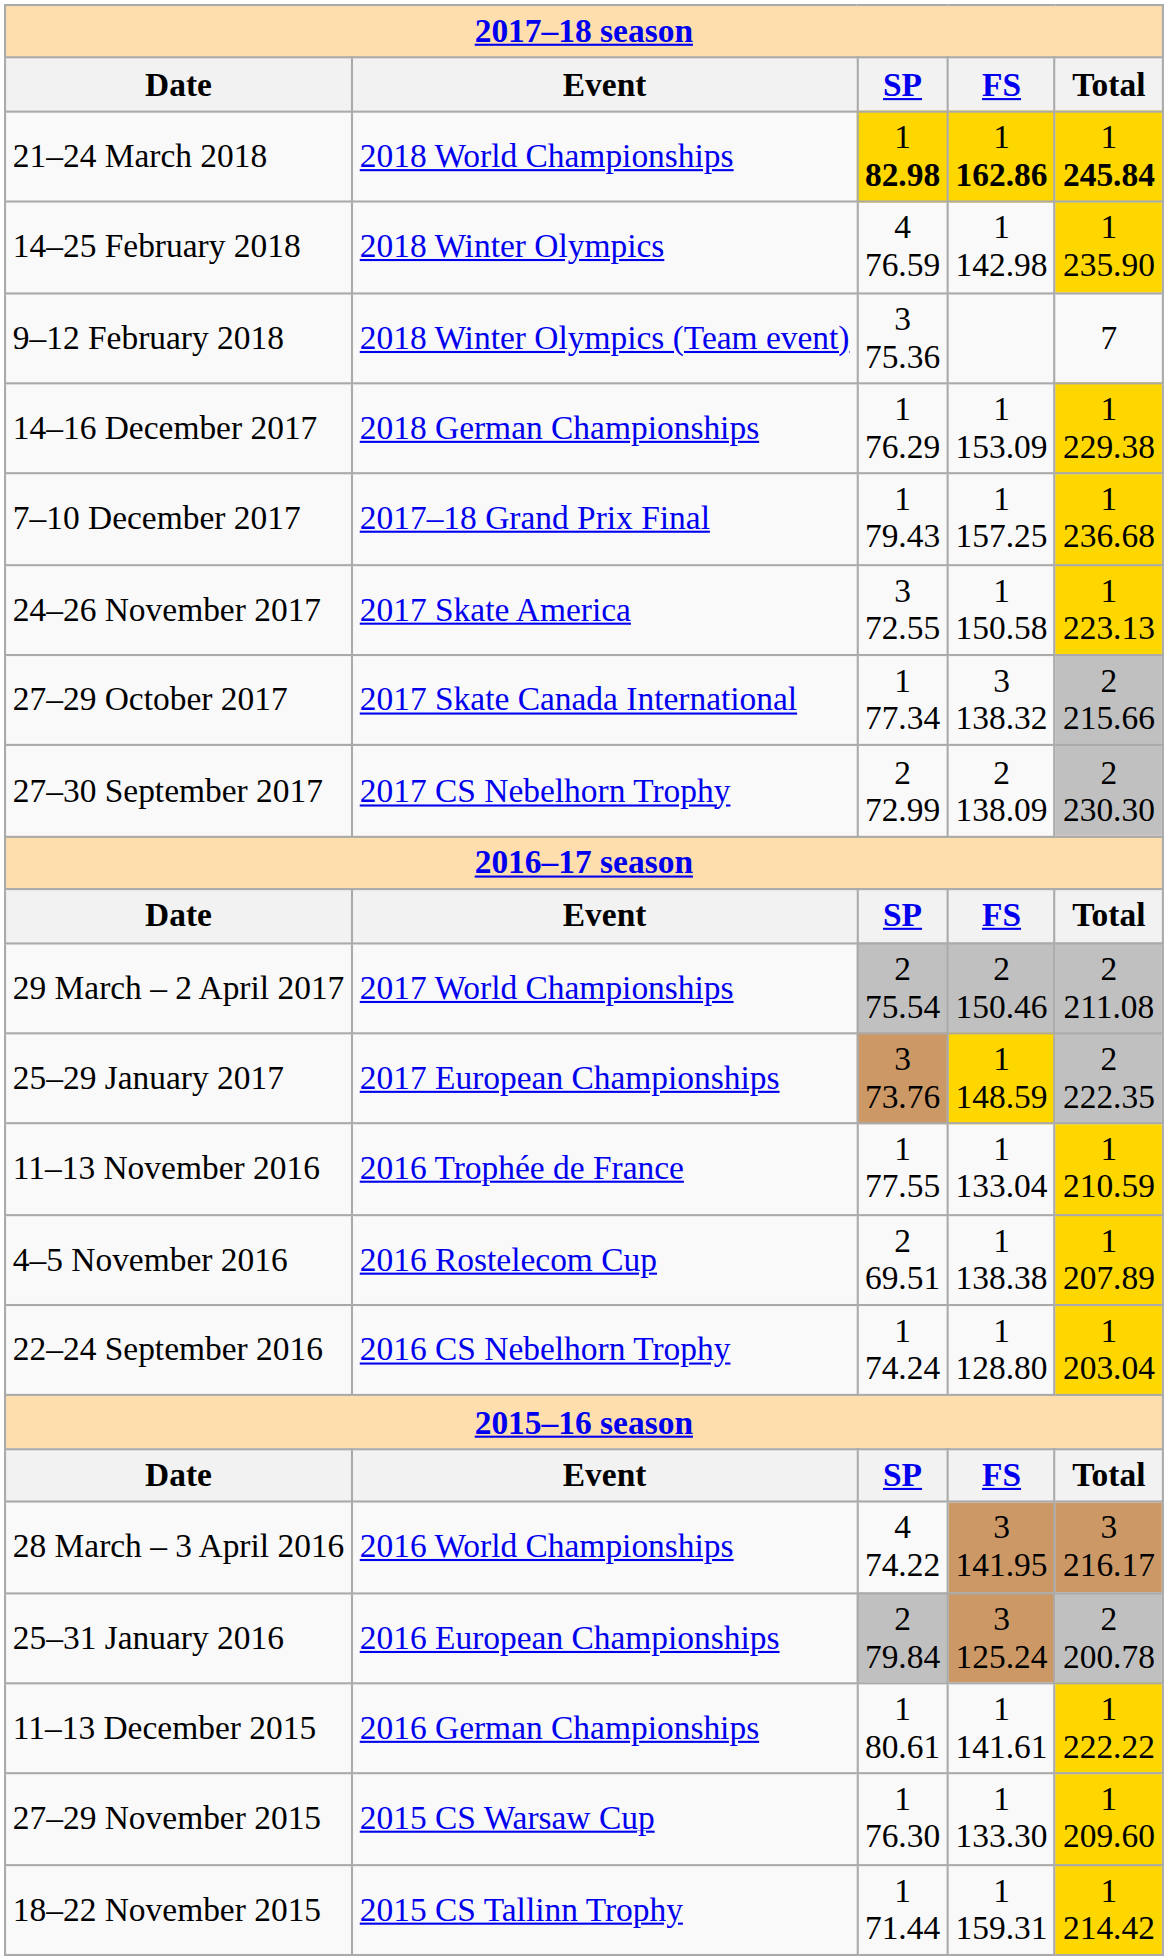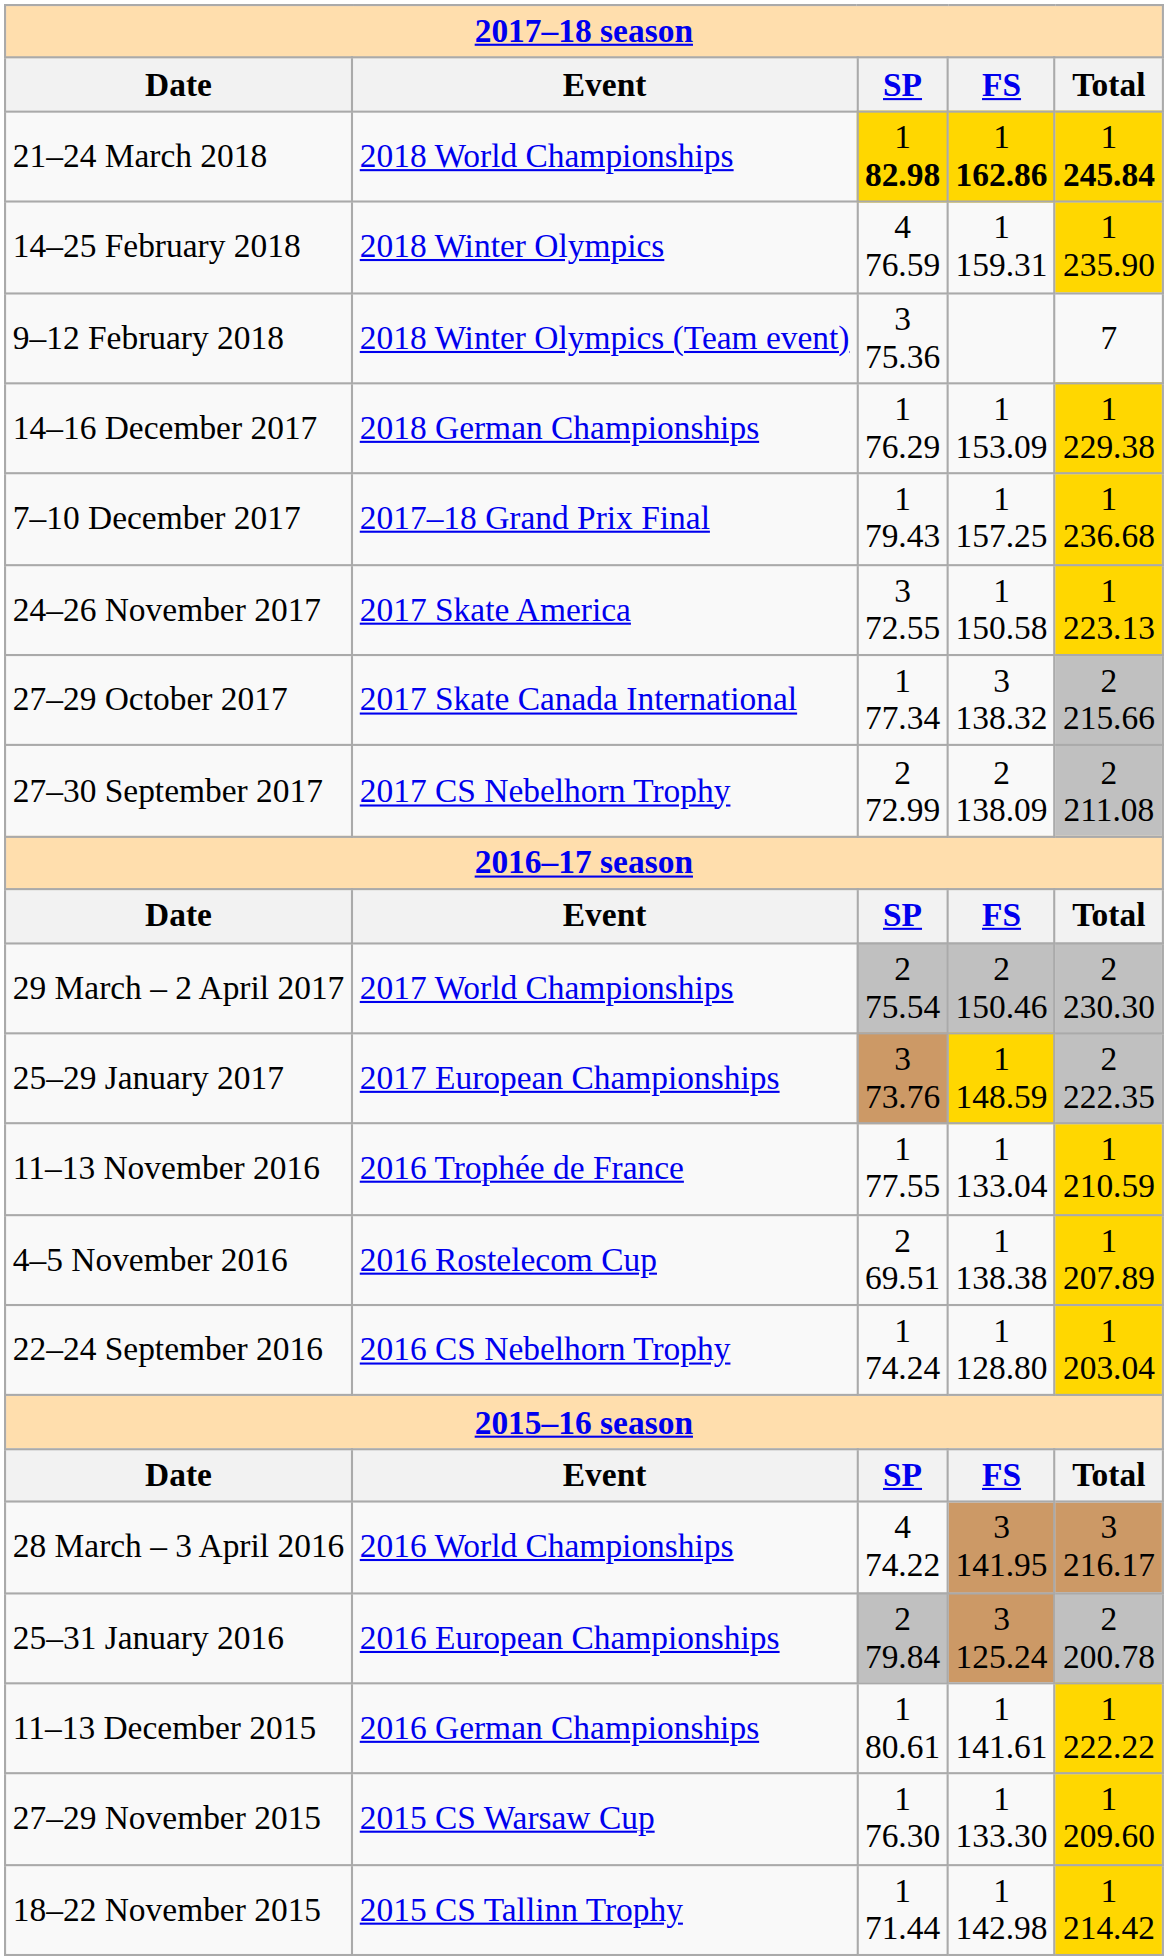14–25 February 2018 | FS: 1 142.98 -> 1 159.31
27–30 September 2017 | Total: 2 230.30 -> 2 211.08
29 March – 2 April 2017 | Total: 2 211.08 -> 2 230.30
18–22 November 2015 | FS: 1 159.31 -> 1 142.98
